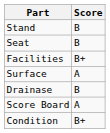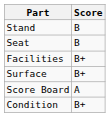Surface | Score: A -> B+
- row: Drainase | B
